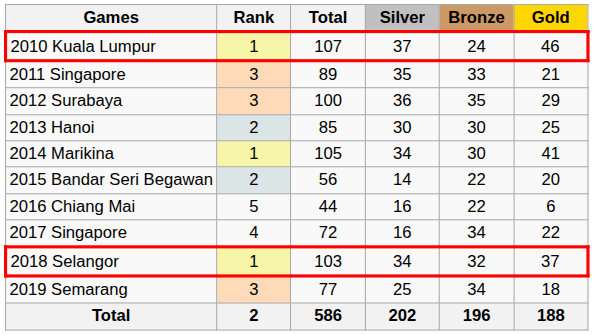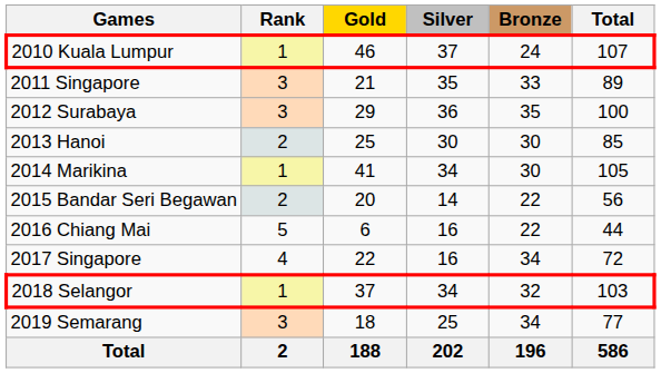columns swapped: Gold <-> Total
